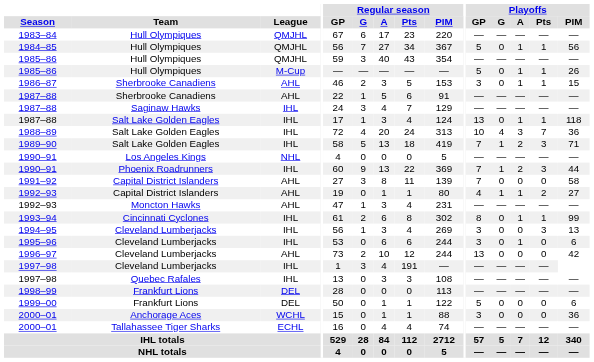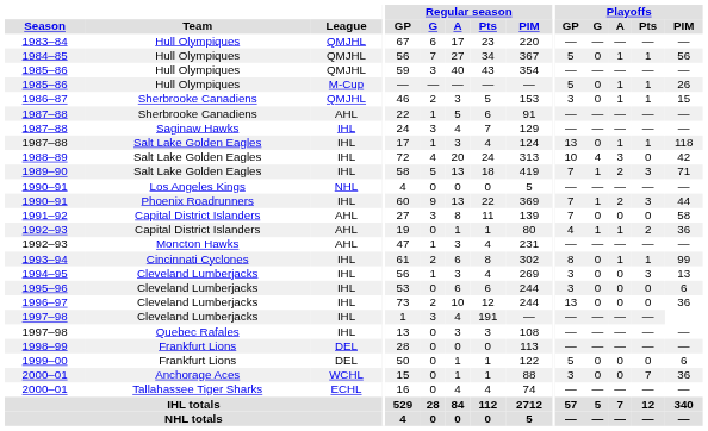1986–87 | League: AHL -> QMJHL
1988–89 | Playoffs / Pts: 7 -> 0
1988–89 | Playoffs / PIM: 36 -> 42
1992–93 / Capital District Islanders | Playoffs / PIM: 27 -> 36
1995–96 | Playoffs / A: 1 -> 0
1996–97 | League: AHL -> IHL
1996–97 | Playoffs / PIM: 42 -> 36
2000–01 / Anchorage Aces | Playoffs / Pts: 0 -> 7
